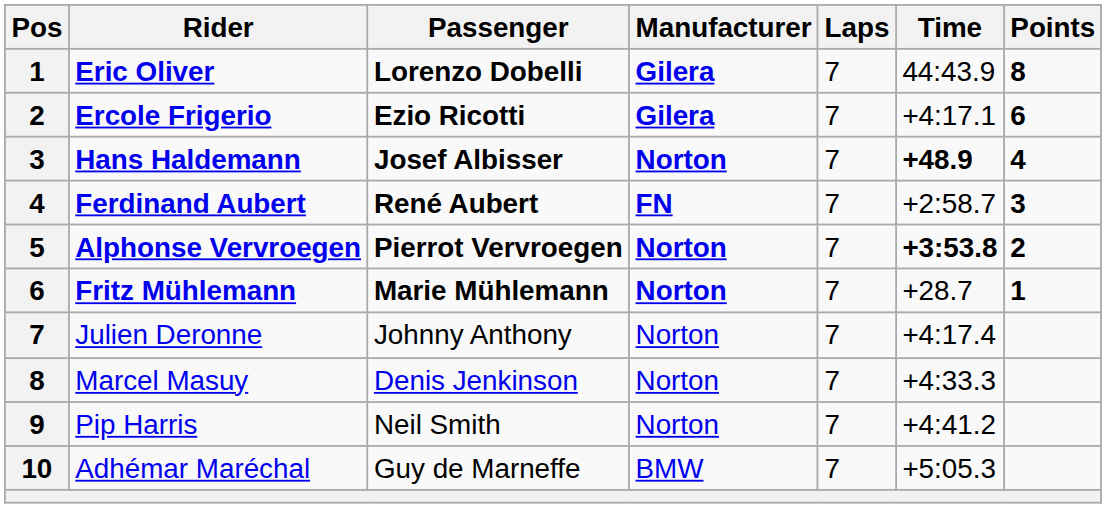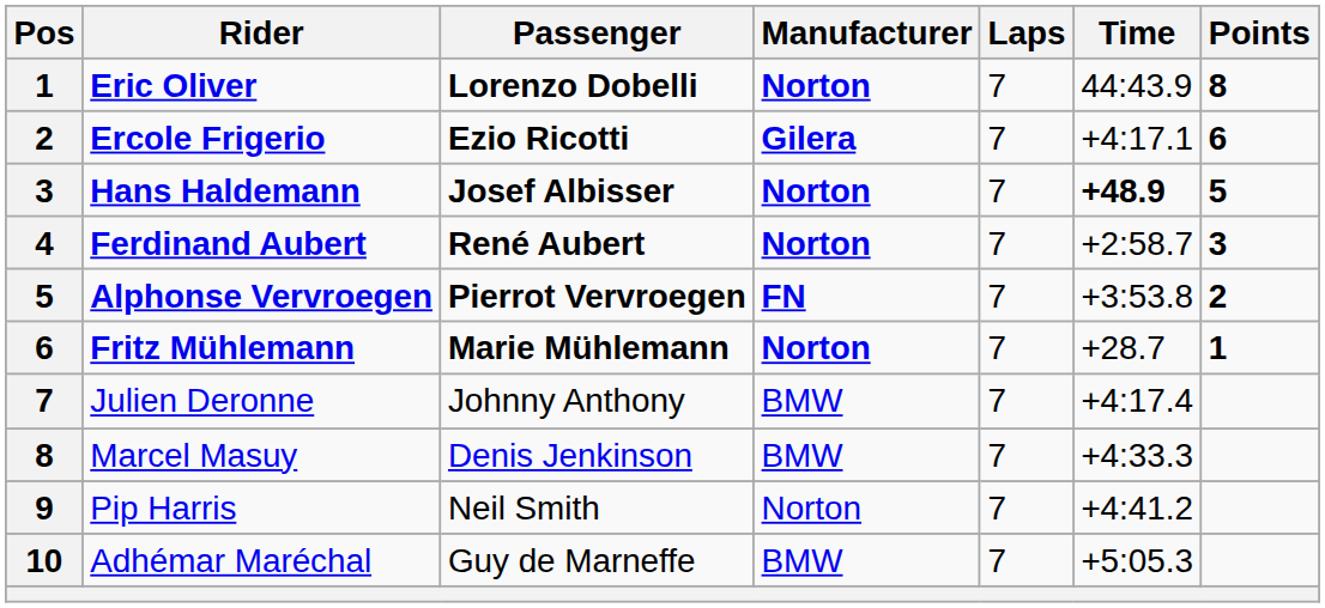Eric Oliver | Manufacturer: Gilera -> Norton
Hans Haldemann | Points: 4 -> 5
Ferdinand Aubert | Manufacturer: FN -> Norton
Alphonse Vervroegen | Manufacturer: Norton -> FN
Alphonse Vervroegen | Time: bold -> normal
Julien Deronne | Manufacturer: Norton -> BMW
Marcel Masuy | Manufacturer: Norton -> BMW
